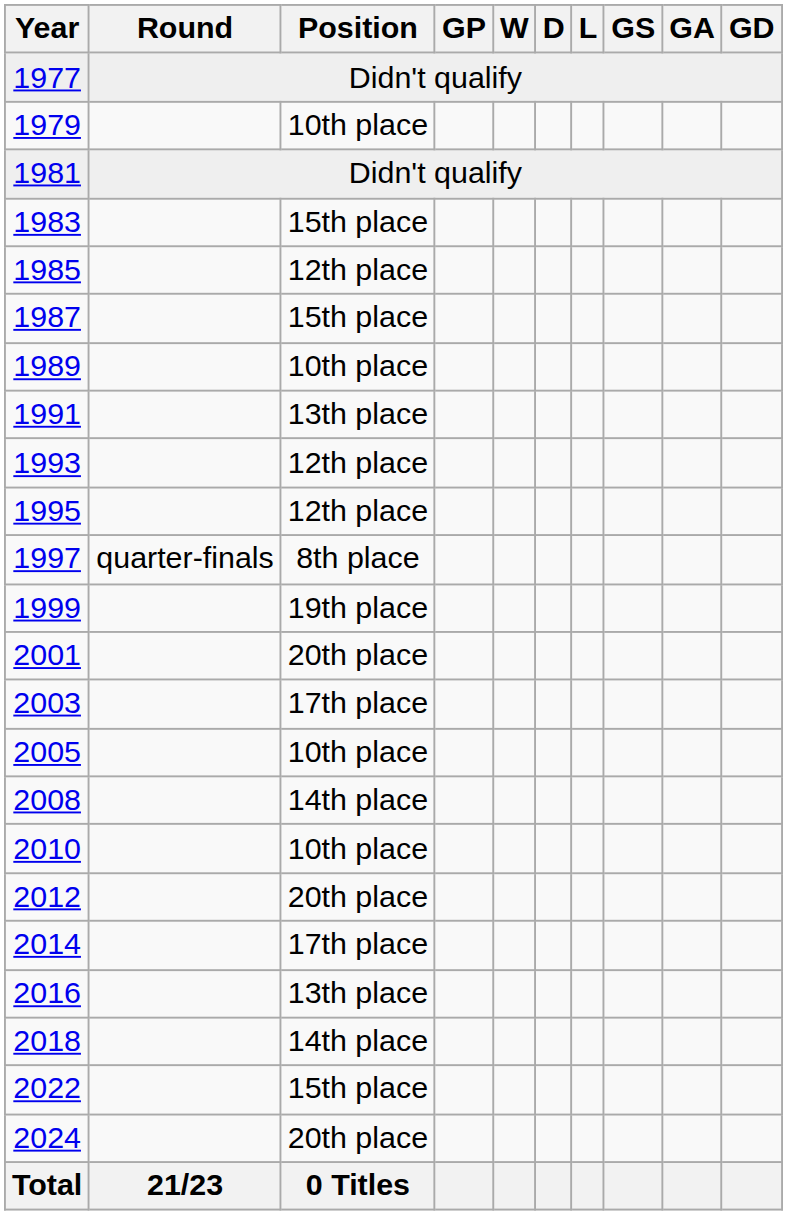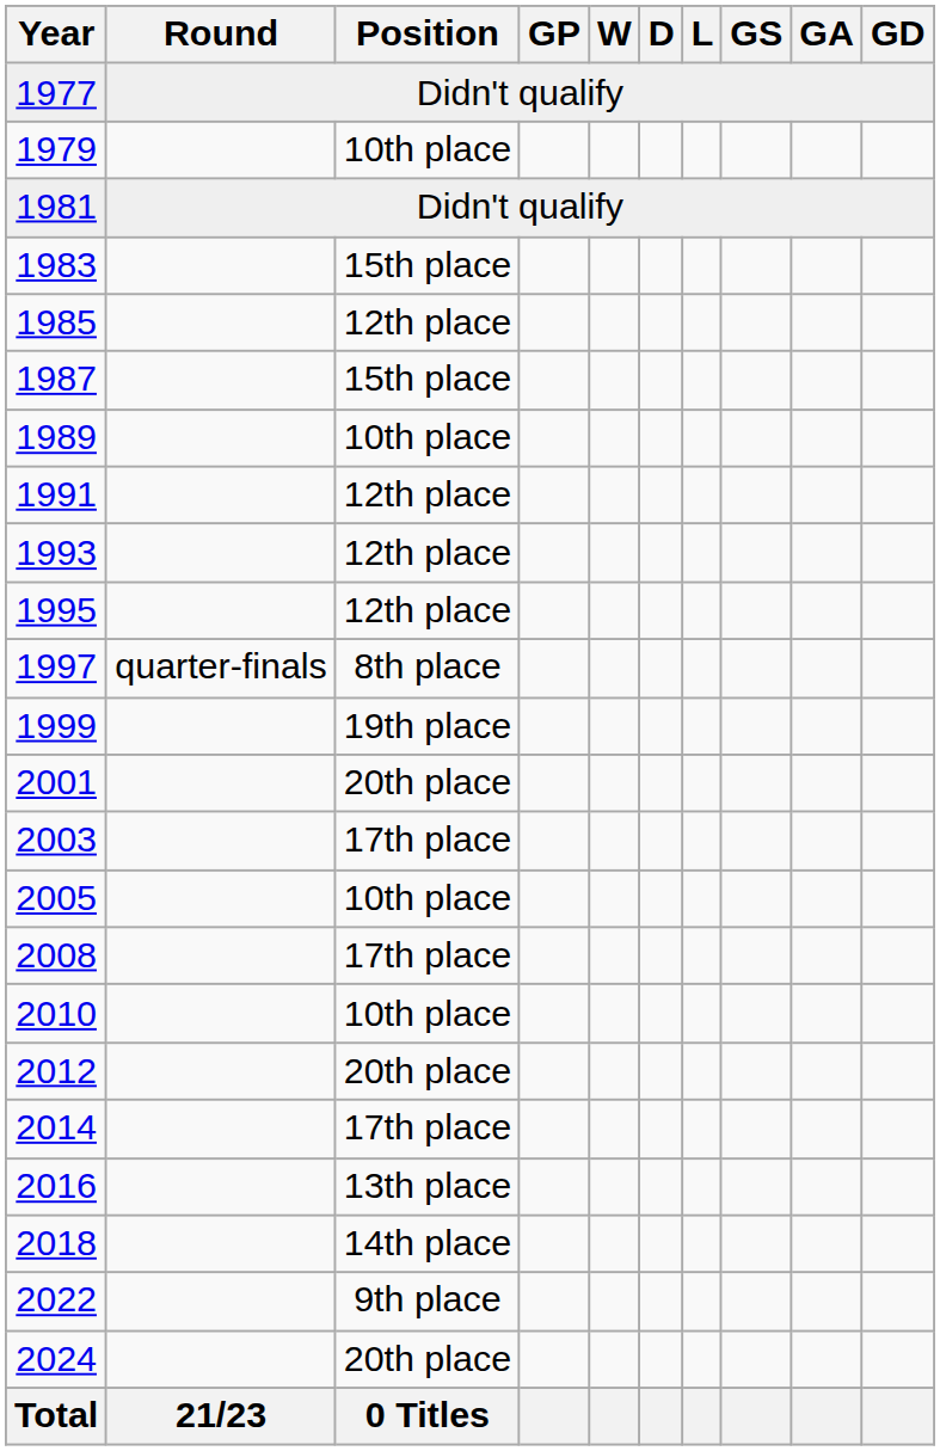1991 | Position: 13th place -> 12th place
2008 | Position: 14th place -> 17th place
2022 | Position: 15th place -> 9th place
